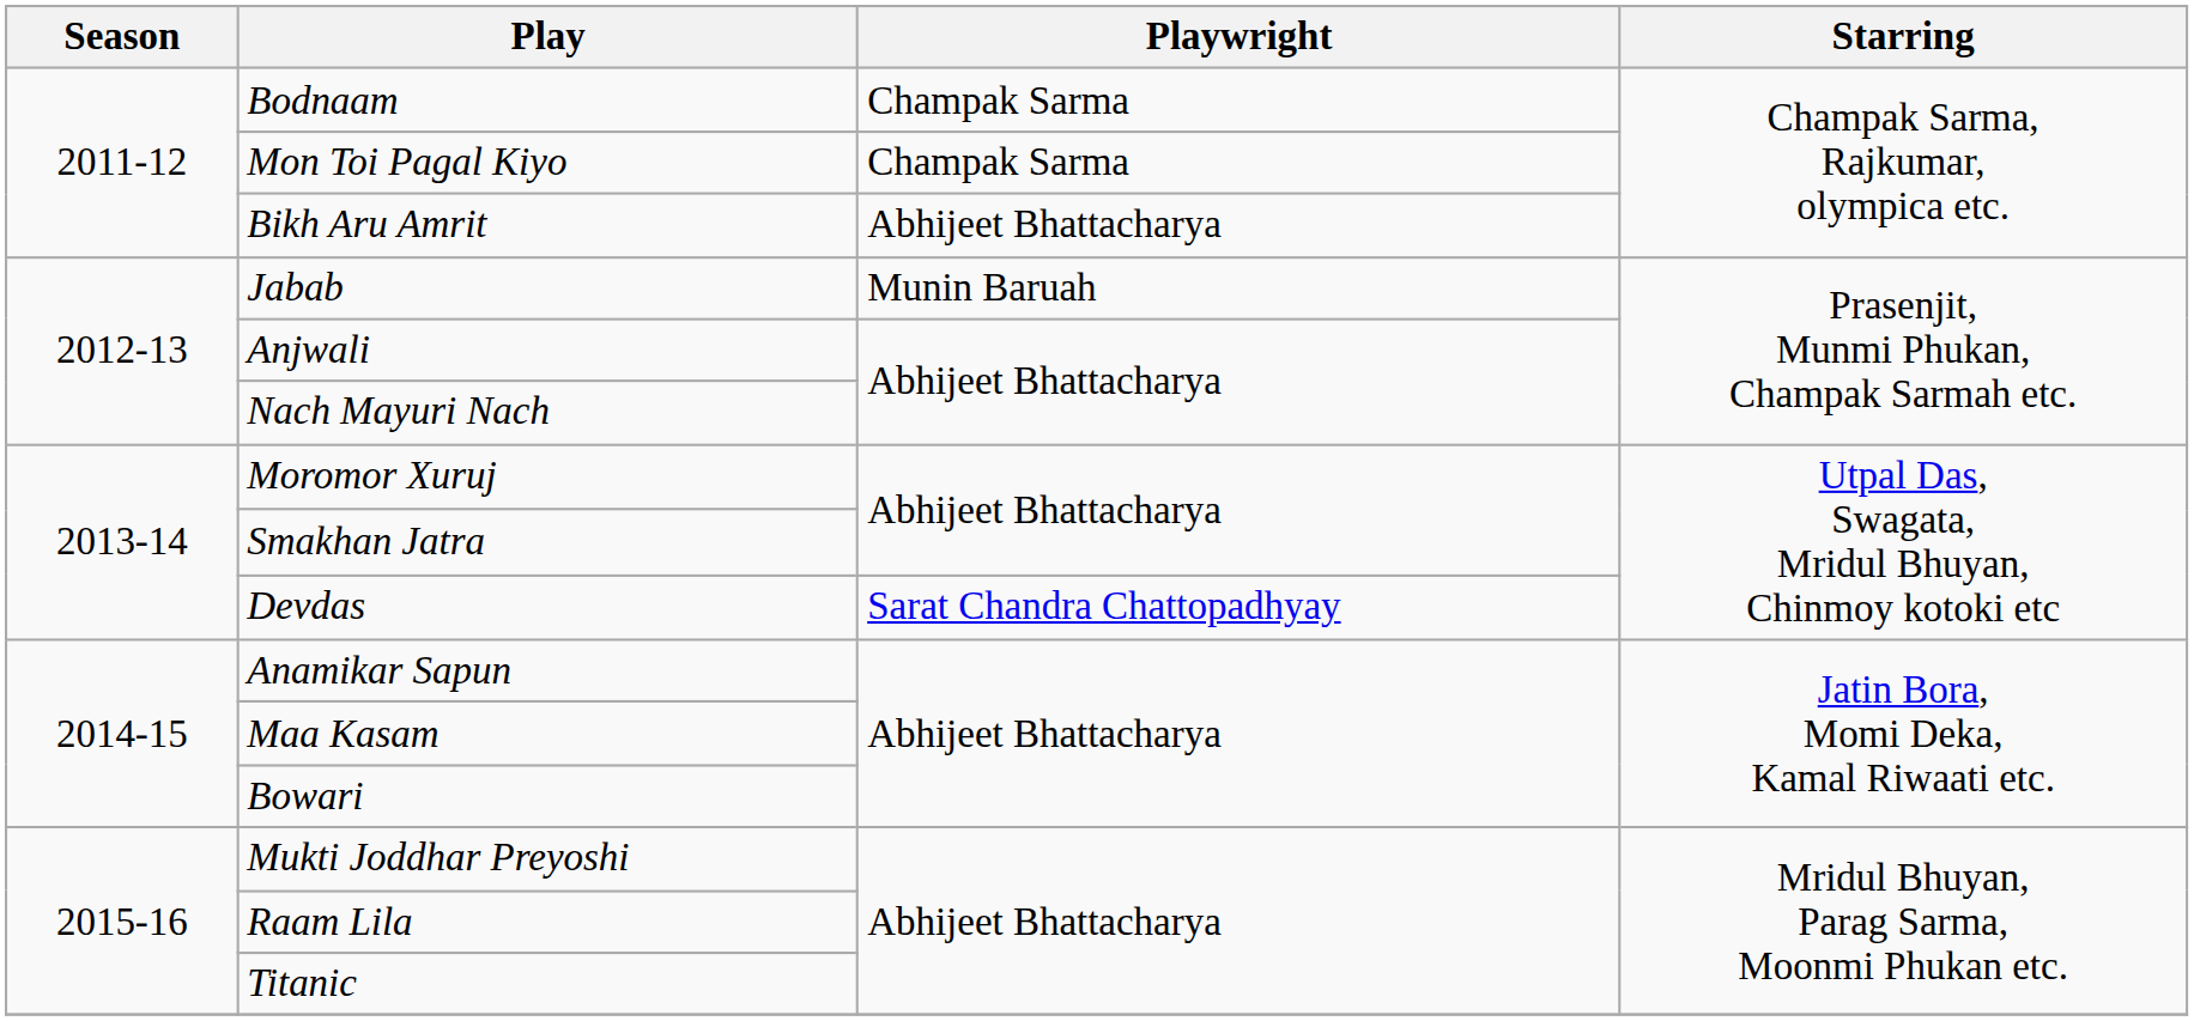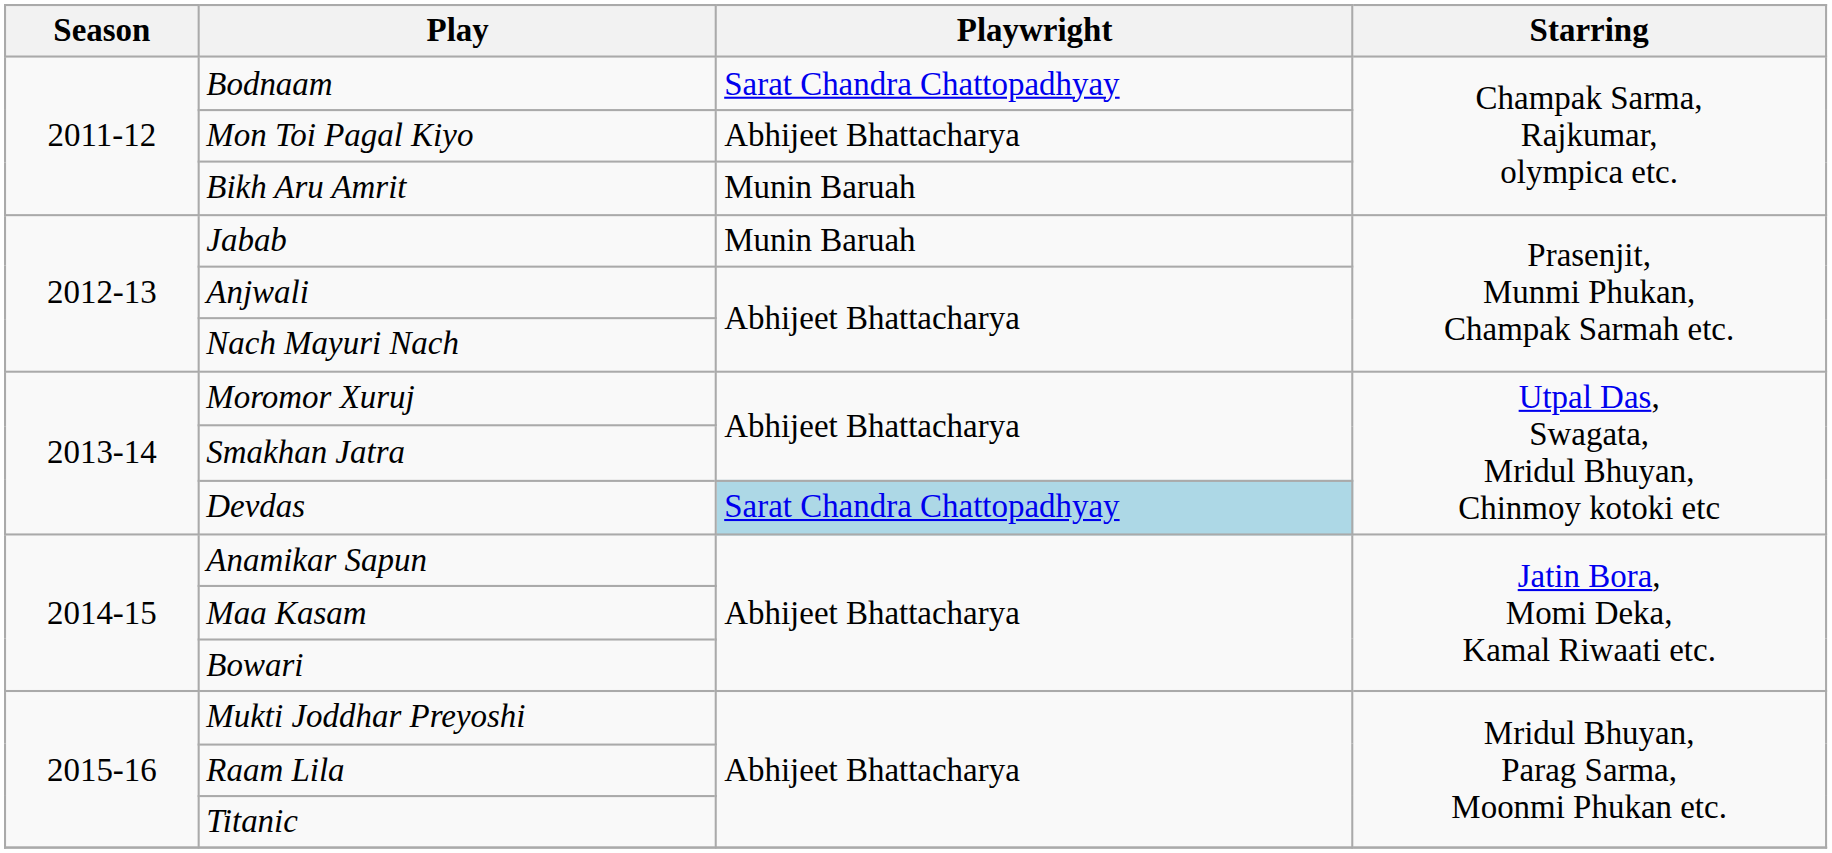Bodnaam | Playwright: Champak Sarma -> Sarat Chandra Chattopadhyay
Mon Toi Pagal Kiyo | Playwright: Champak Sarma -> Abhijeet Bhattacharya
Bikh Aru Amrit | Playwright: Abhijeet Bhattacharya -> Munin Baruah
Devdas | Playwright: no background -> lightblue background
